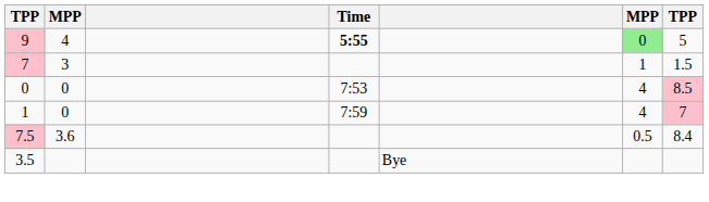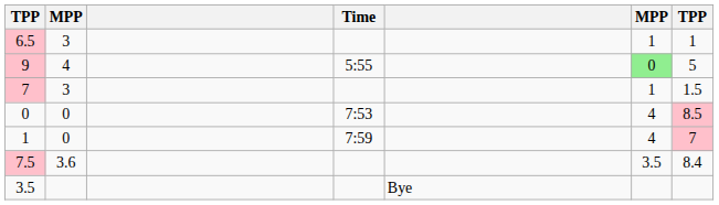+ row: 6.5 | 3 | 1 | 1
9 | Time: bold -> normal
7.5 | column 6: 0.5 -> 3.5
